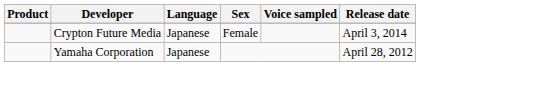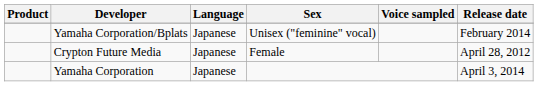+ row: Yamaha Corporation/Bplats | Japanese | Unisex ("feminine" vocal) | February 2014
Crypton Future Media | Release date: April 3, 2014 -> April 28, 2012
Yamaha Corporation | Release date: April 28, 2012 -> April 3, 2014
